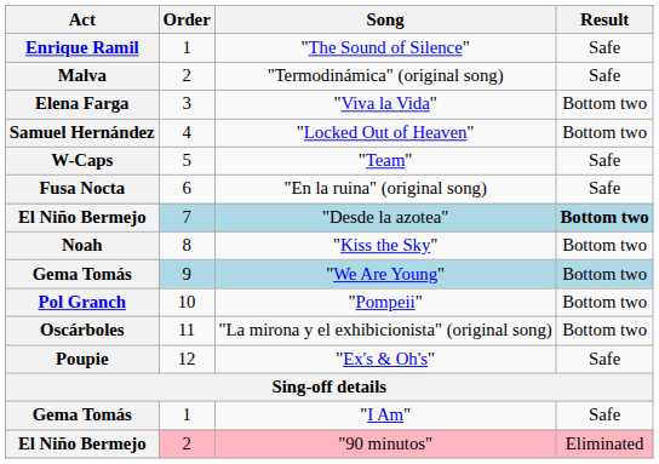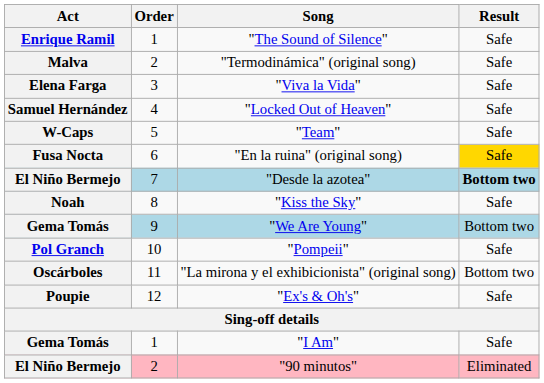"Viva la Vida" | Result: Bottom two -> Safe
"Locked Out of Heaven" | Result: Bottom two -> Safe
"En la ruina" (original song) | Result: no background -> gold background
"Kiss the Sky" | Result: Bottom two -> Safe
"Pompeii" | Result: Bottom two -> Safe
